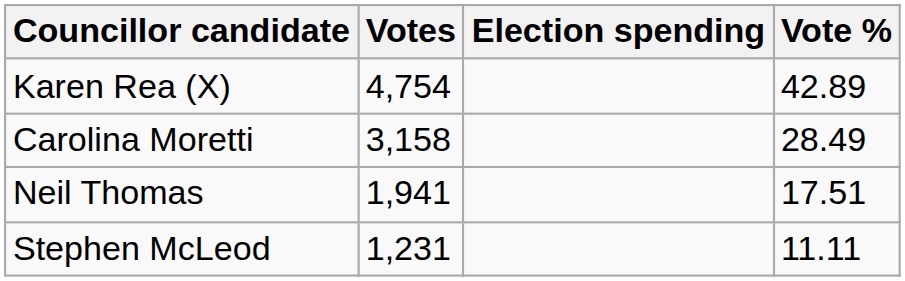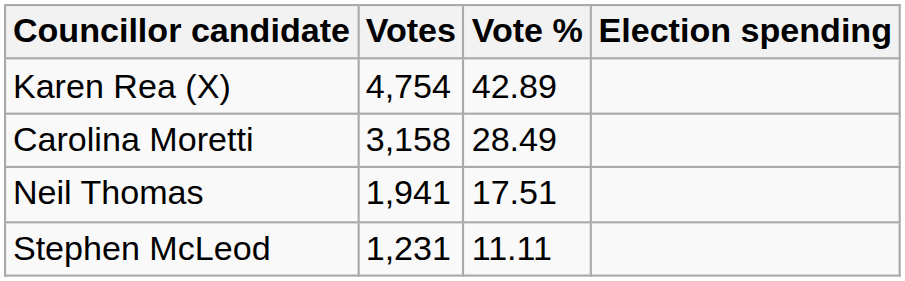columns swapped: Vote % <-> Election spending
